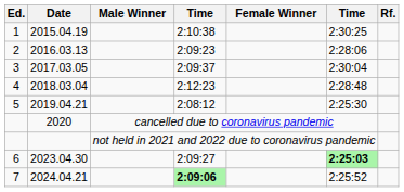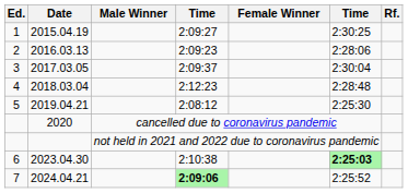2015.04.19 | column 4: 2:10:38 -> 2:09:27
2023.04.30 | column 4: 2:09:27 -> 2:10:38
